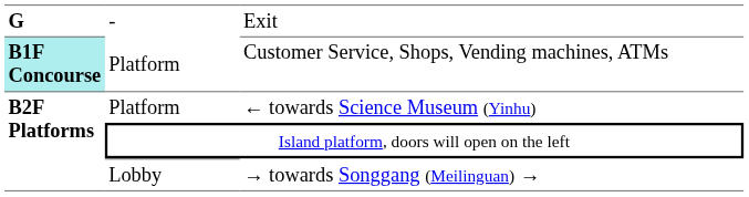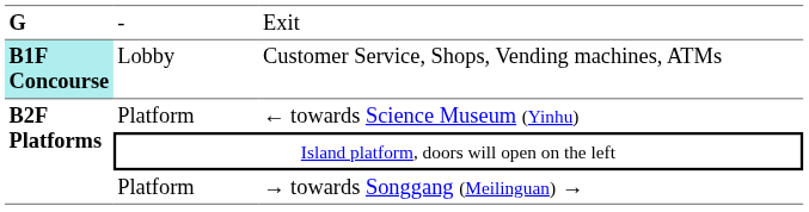Customer Service, Shops, Vending machines, ATMs | column 2: Platform -> Lobby
→ towards Songgang (Meilinguan) → | column 2: Lobby -> Platform
